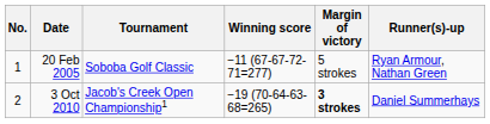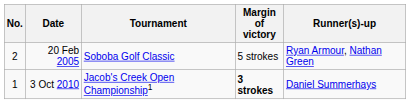- column: Winning score | −11 (67-67-72-71=277) | −19 (70-64-63-68=265)
20 Feb 2005 | No.: 1 -> 2
3 Oct 2010 | No.: 2 -> 1
